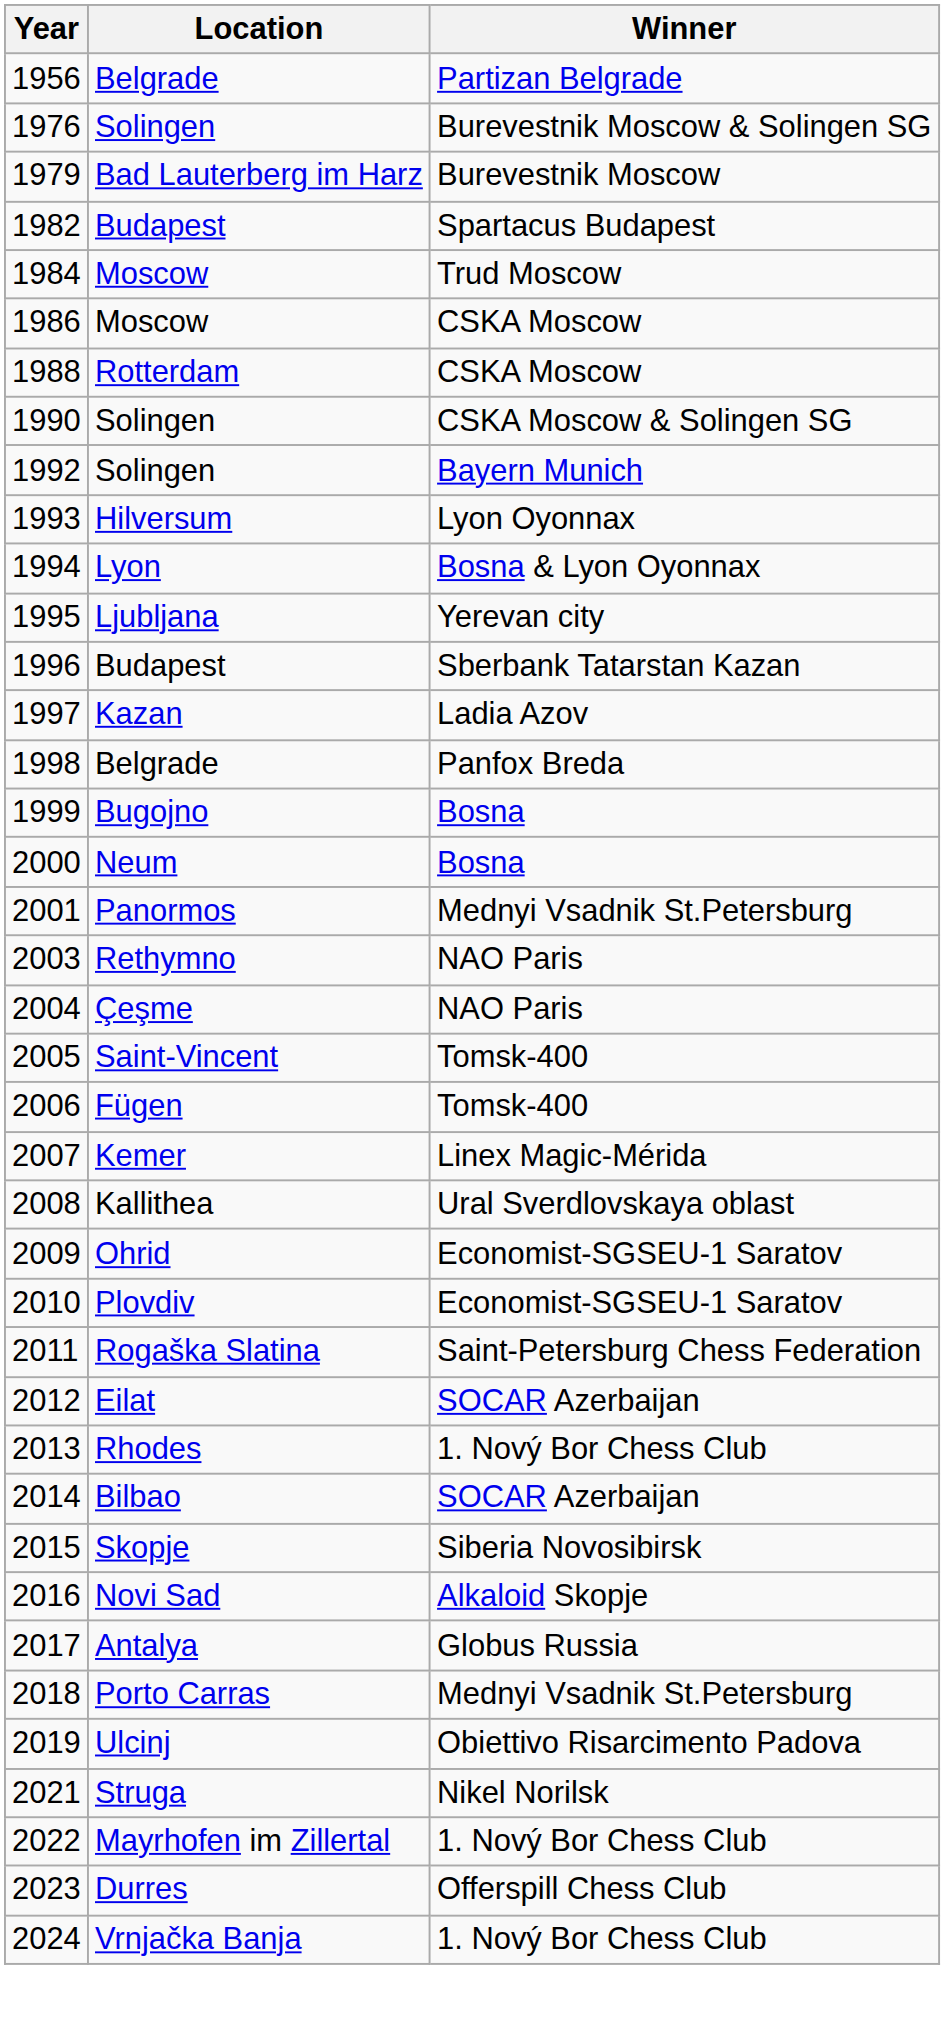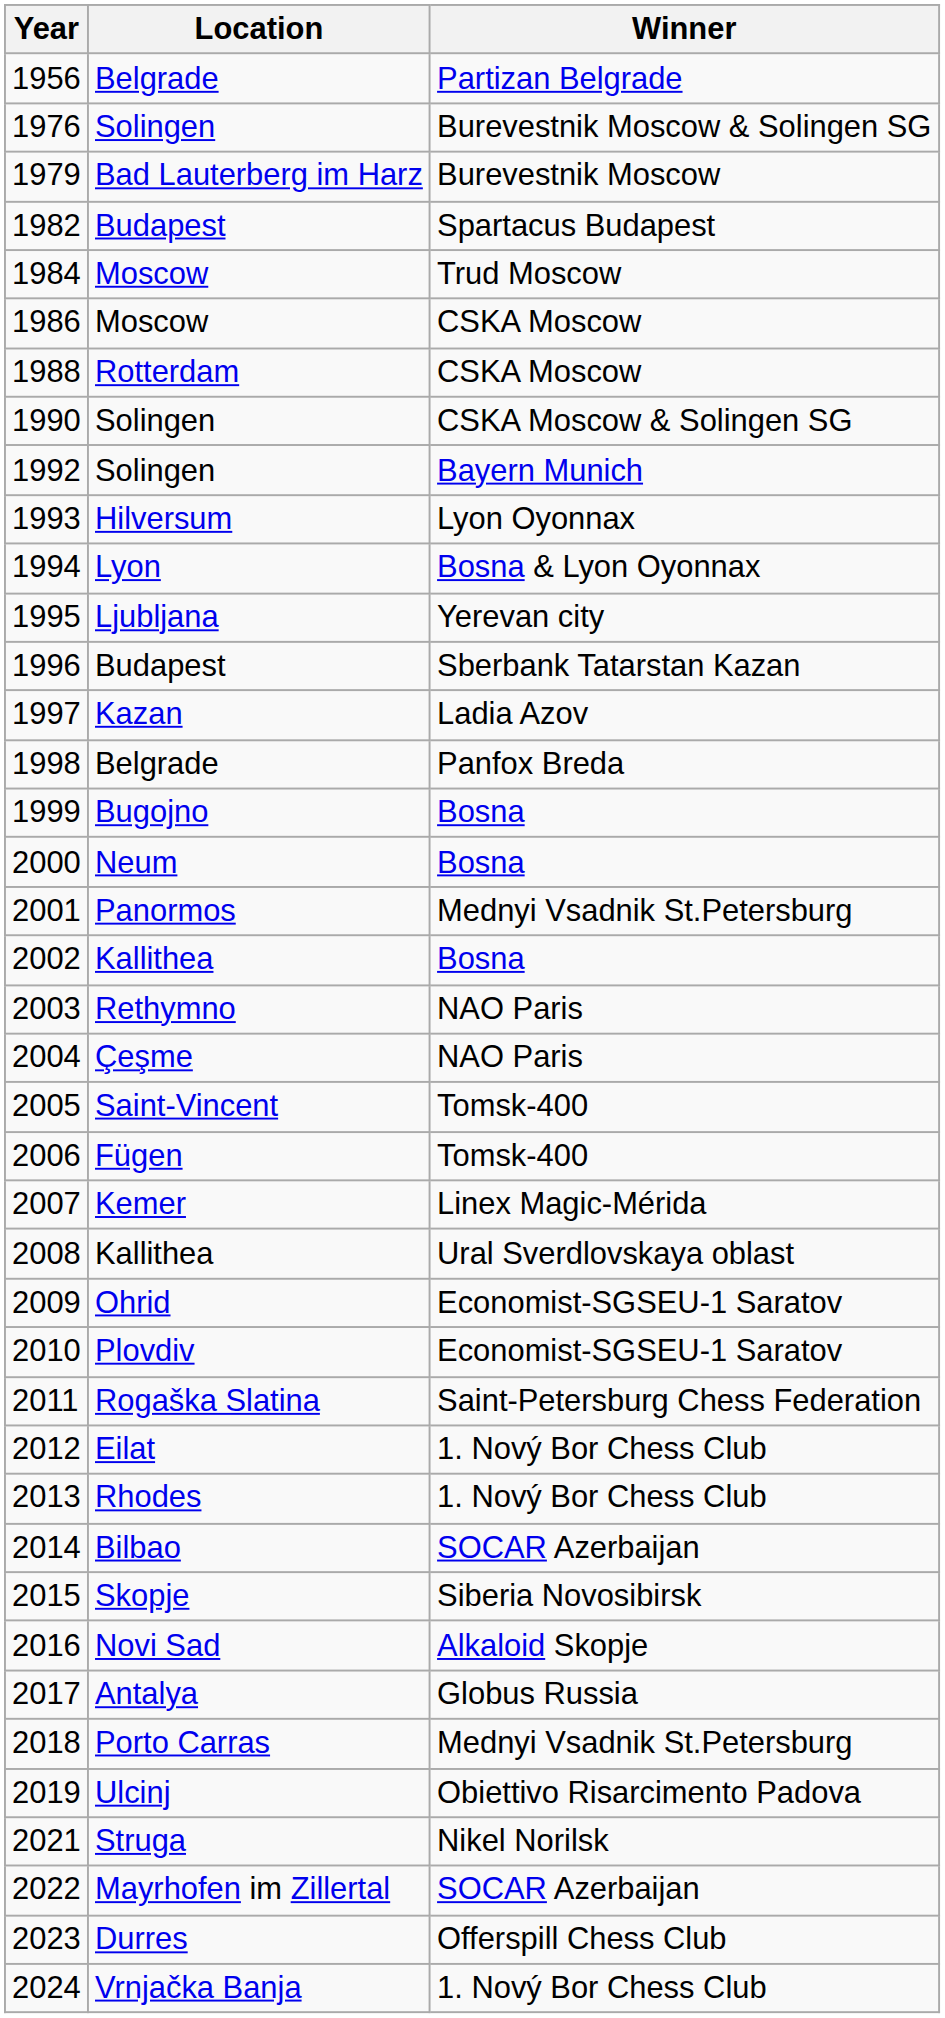+ row: 2002 | Kallithea | Bosna
2012 | Winner: SOCAR Azerbaijan -> 1. Nový Bor Chess Club
2022 | Winner: 1. Nový Bor Chess Club -> SOCAR Azerbaijan
